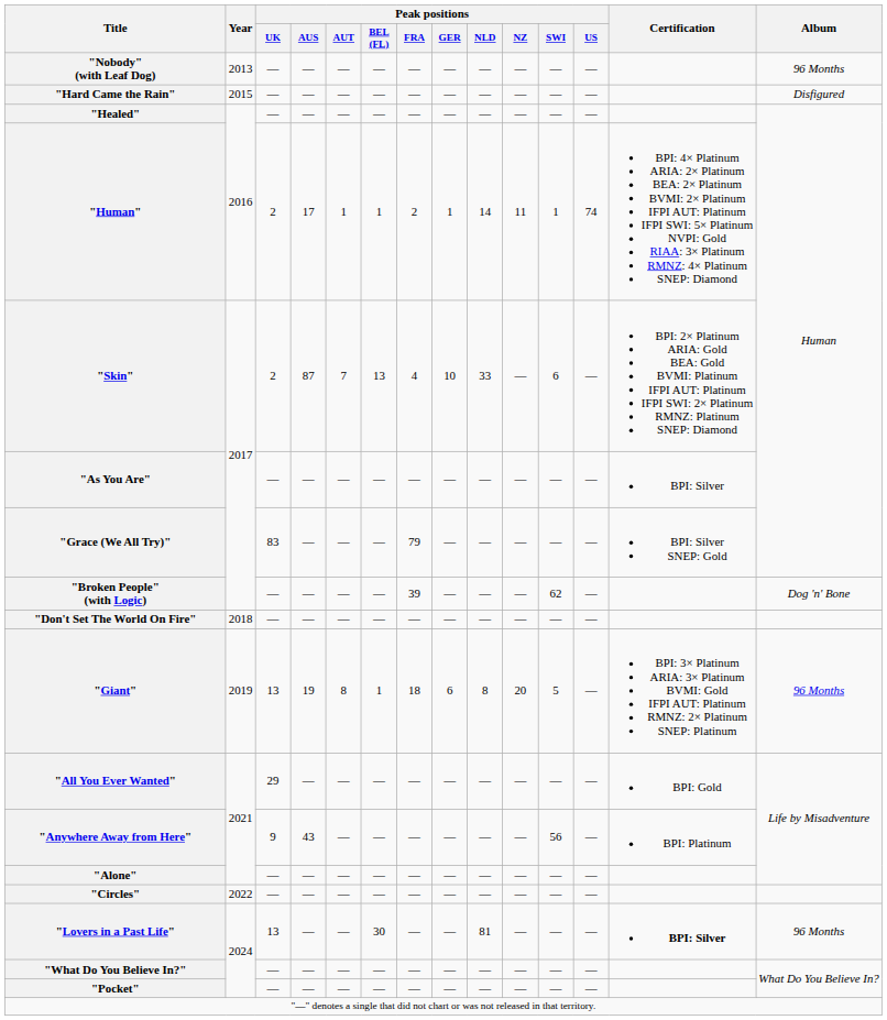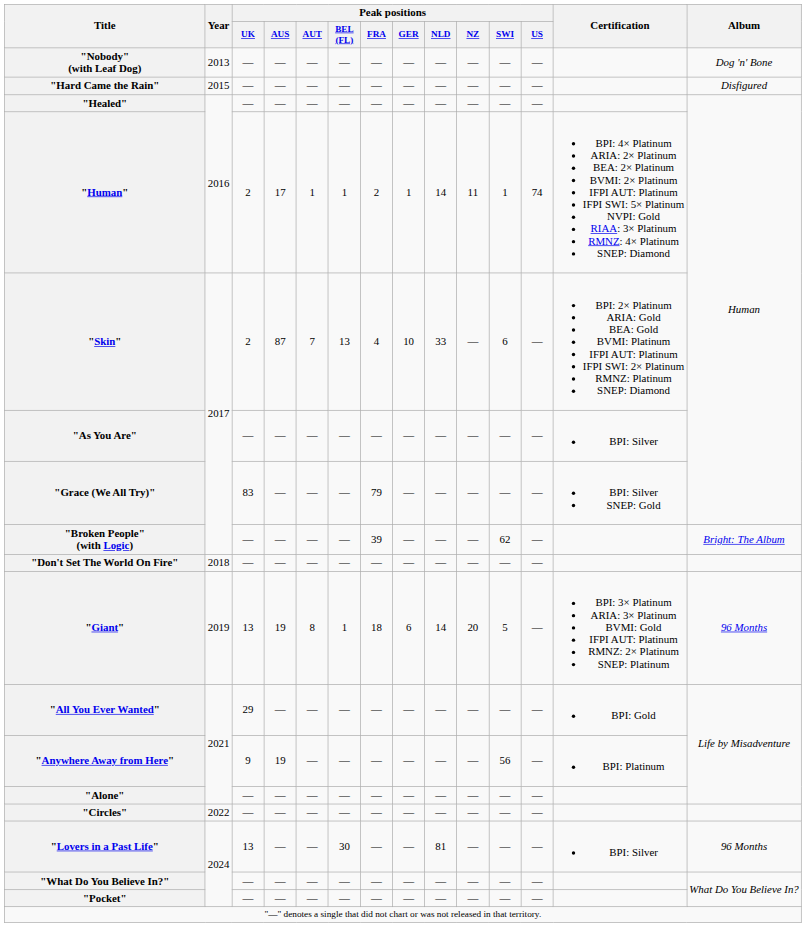"Nobody" (with Leaf Dog) | Album: 96 Months -> Dog 'n' Bone
"Broken People" (with Logic) | Album: Dog 'n' Bone -> Bright: The Album
"Giant" | Peak positions / NLD: 8 -> 14
"Anywhere Away from Here" | Peak positions / AUS: 43 -> 19
"Lovers in a Past Life" | Certification: bold -> normal
